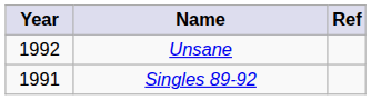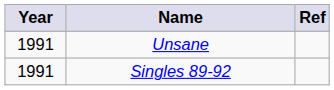Unsane | Year: 1992 -> 1991
